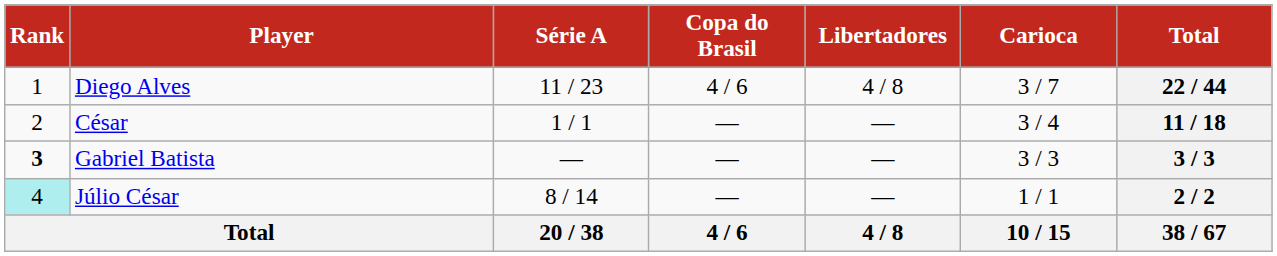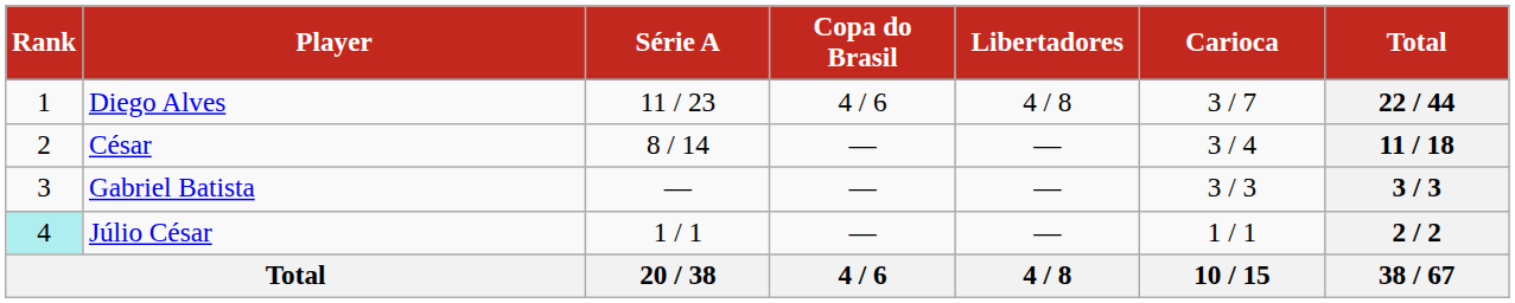César | Série A: 1 / 1 -> 8 / 14
Gabriel Batista | Rank: bold -> normal
Júlio César | Série A: 8 / 14 -> 1 / 1
